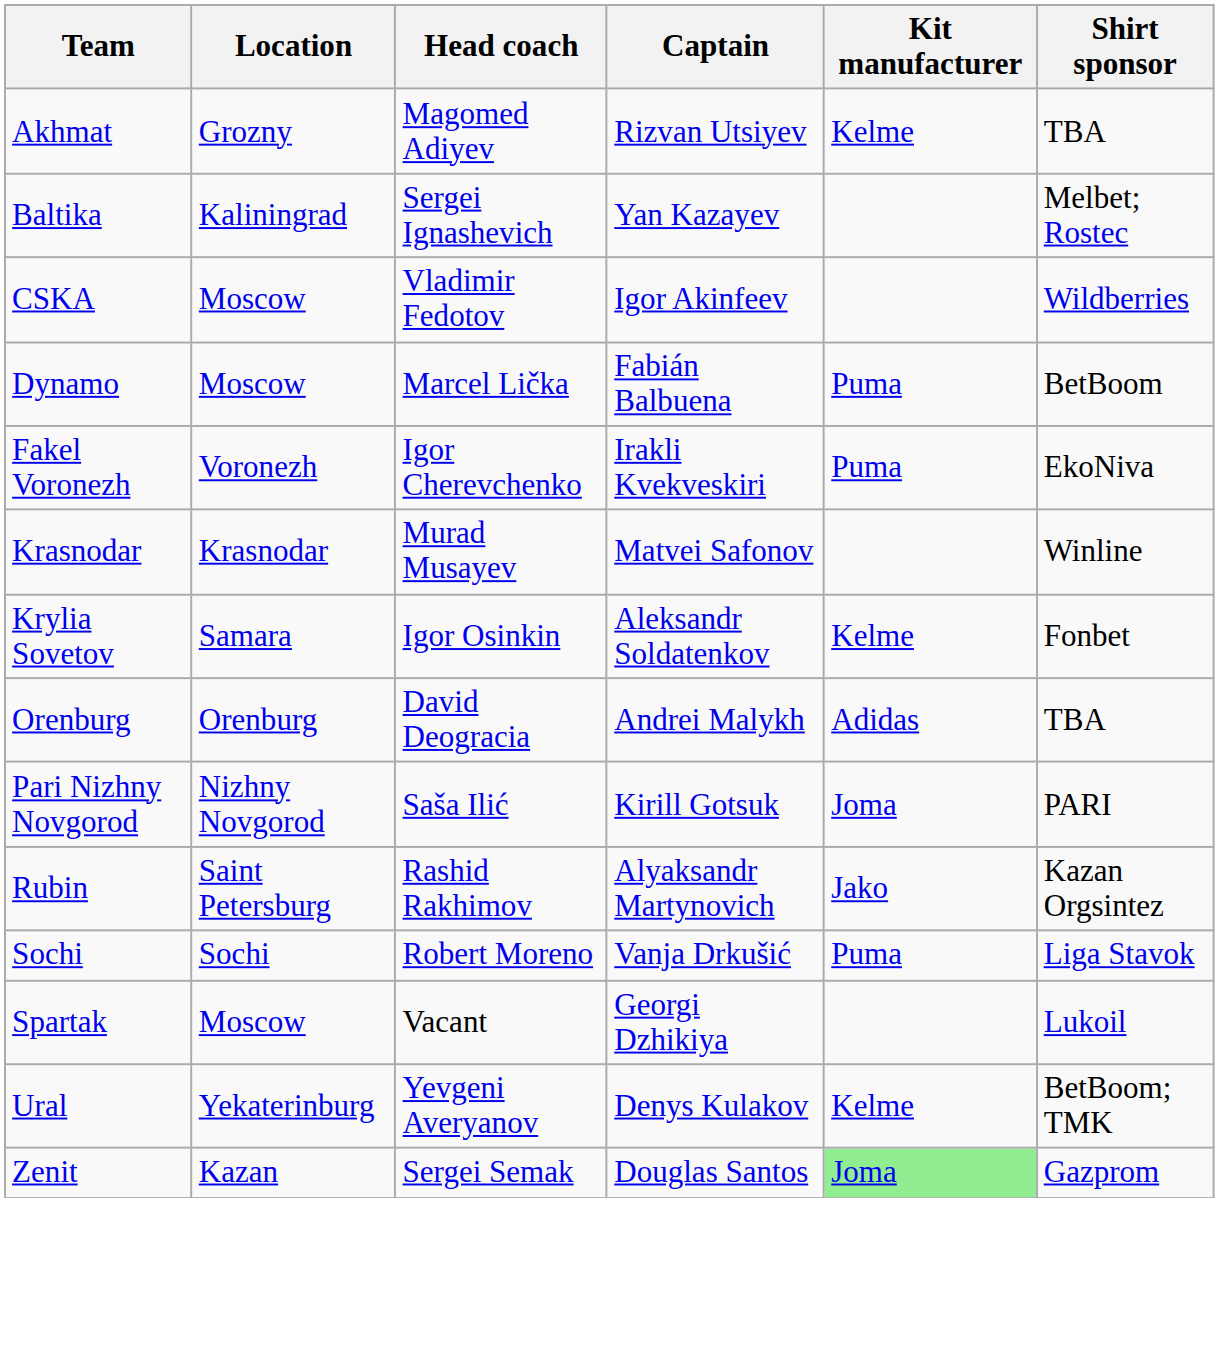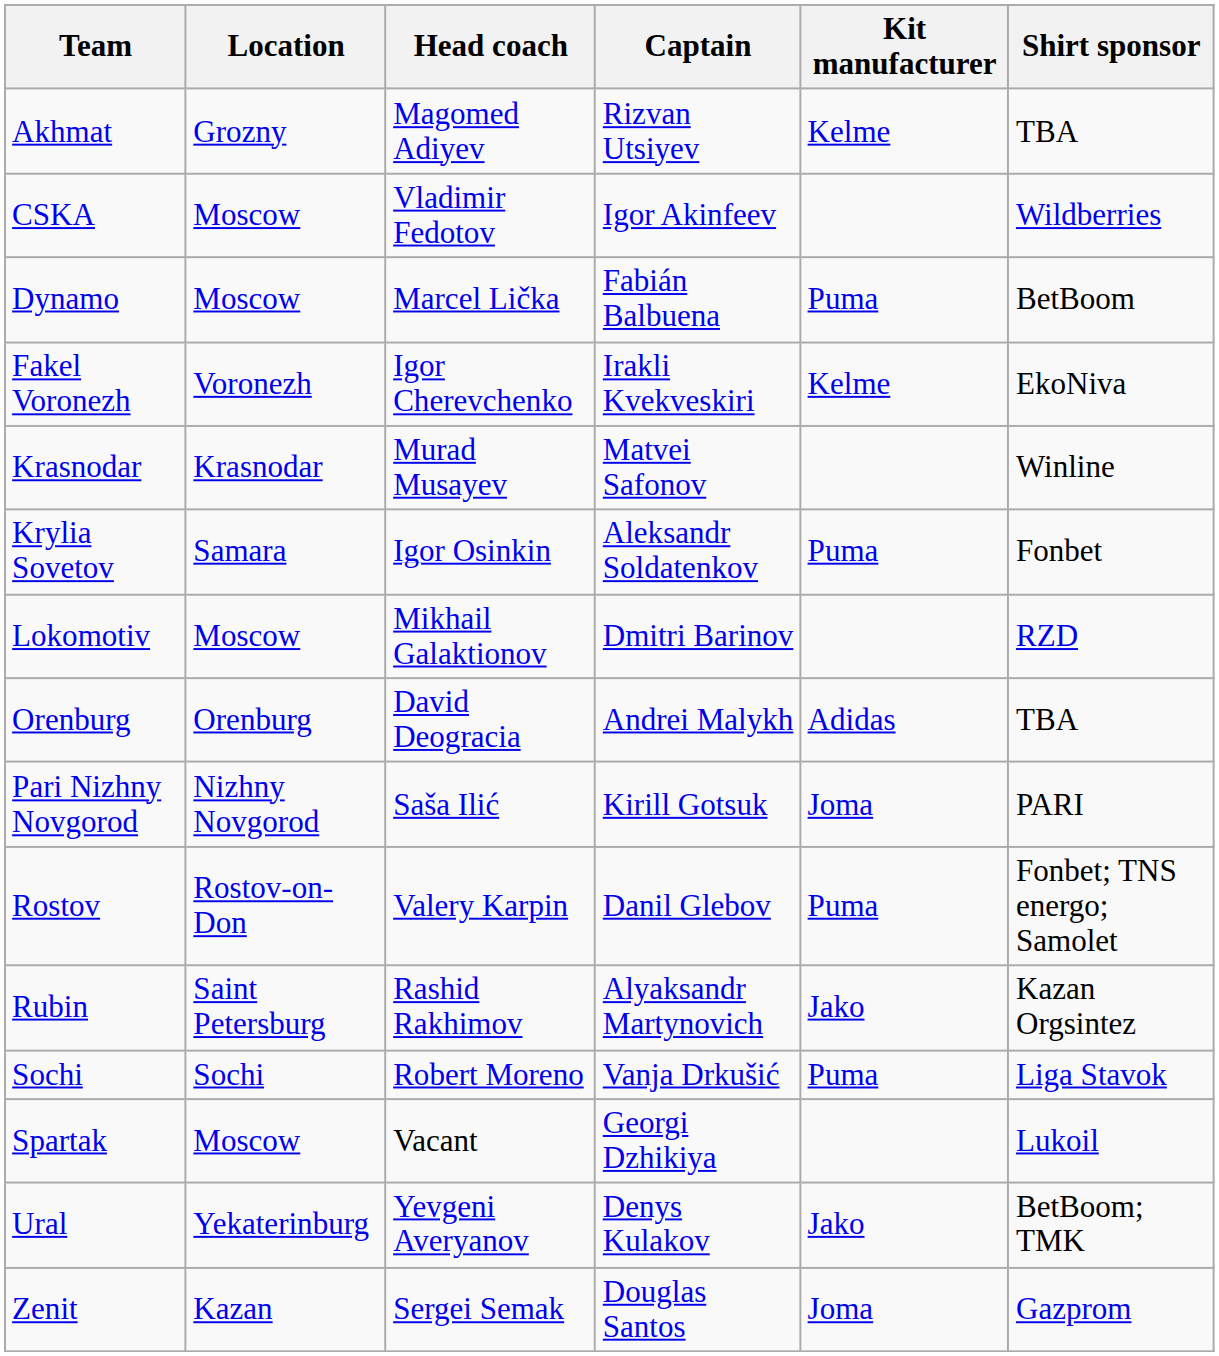- row: Baltika | Kaliningrad | Sergei Ignashevich | Yan Kazayev | Melbet; Rostec
Fakel Voronezh | Kit manufacturer: Puma -> Kelme
Krylia Sovetov | Kit manufacturer: Kelme -> Puma
+ row: Lokomotiv | Moscow | Mikhail Galaktionov | Dmitri Barinov | RZD
+ row: Rostov | Rostov-on-Don | Valery Karpin | Danil Glebov | Puma | Fonbet; TNS energo; Samolet
Ural | Kit manufacturer: Kelme -> Jako
Zenit | Kit manufacturer: lightgreen background -> no background
